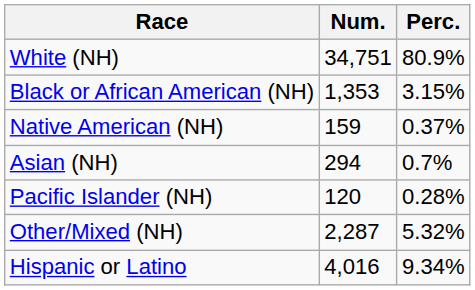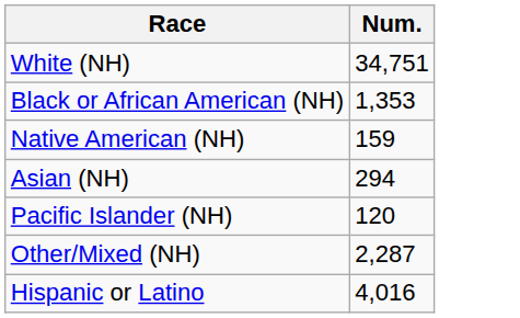- column: Perc. | 80.9% | 3.15% | 0.37% | 0.7% | 0.28% | 5.32% | 9.34%
